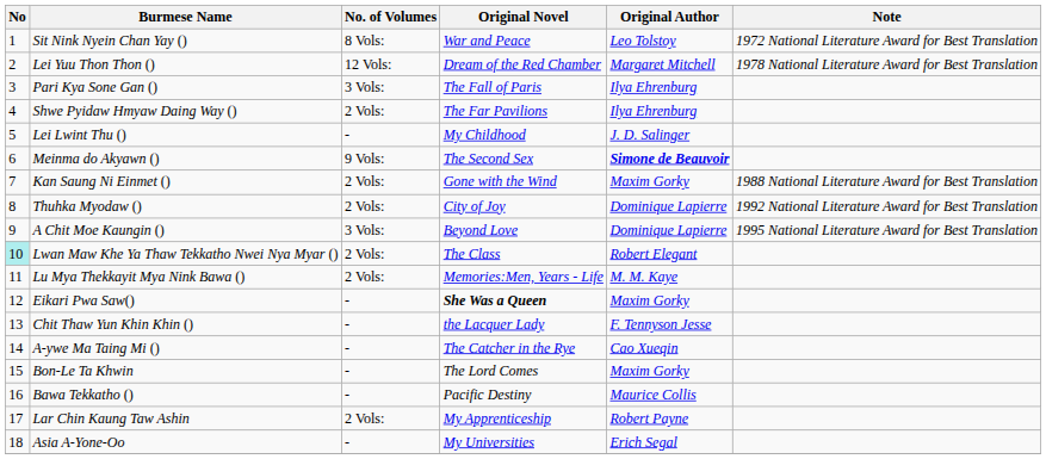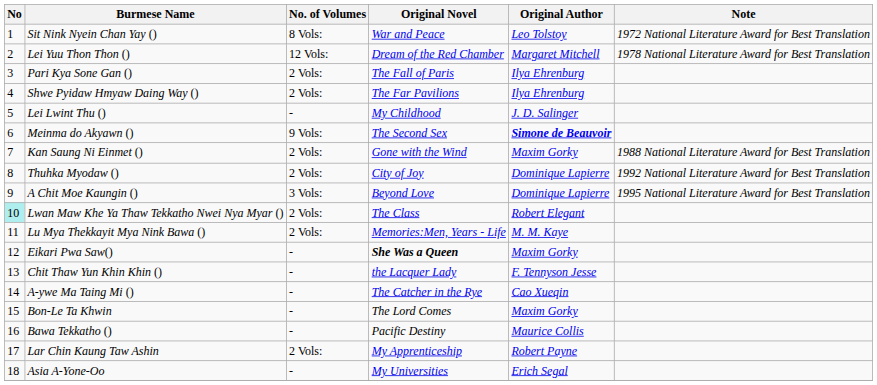Pari Kya Sone Gan () | No. of Volumes: 3 Vols: -> 2 Vols:
